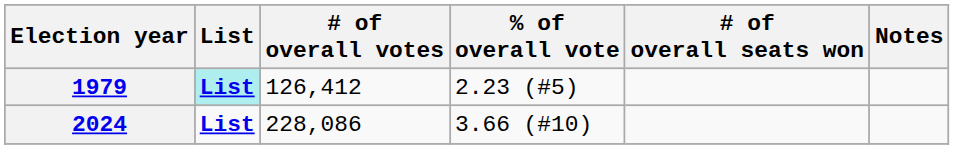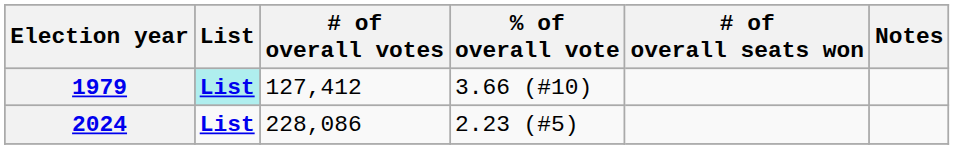1979 | # of overall votes: 126,412 -> 127,412
1979 | % of overall vote: 2.23 (#5) -> 3.66 (#10)
2024 | % of overall vote: 3.66 (#10) -> 2.23 (#5)
